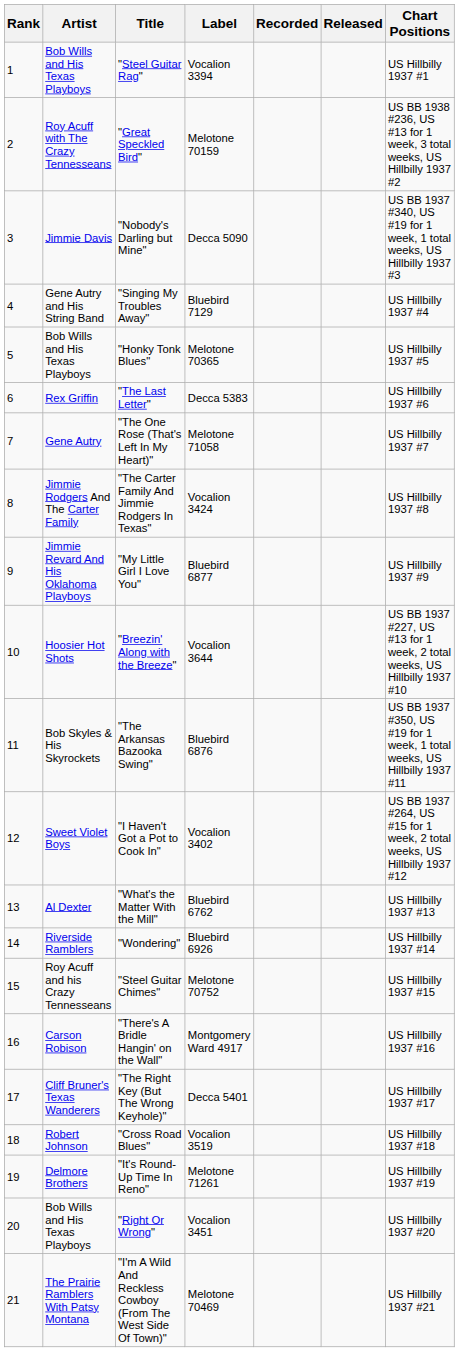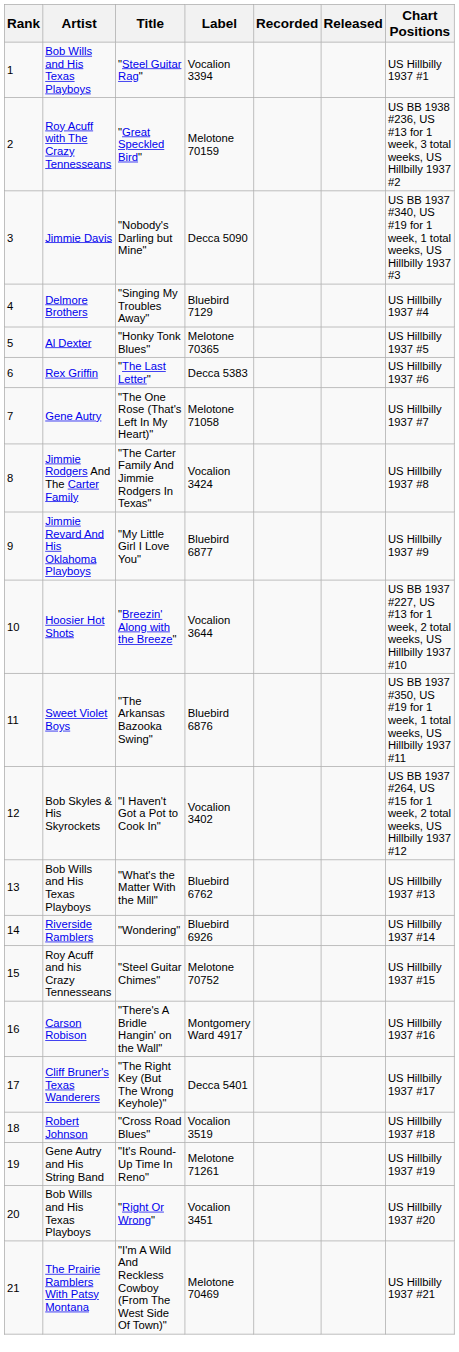"Singing My Troubles Away" | Artist: Gene Autry and His String Band -> Delmore Brothers
"Honky Tonk Blues" | Artist: Bob Wills and His Texas Playboys -> Al Dexter
"The Arkansas Bazooka Swing" | Artist: Bob Skyles & His Skyrockets -> Sweet Violet Boys
"I Haven't Got a Pot to Cook In" | Artist: Sweet Violet Boys -> Bob Skyles & His Skyrockets
"What's the Matter With the Mill" | Artist: Al Dexter -> Bob Wills and His Texas Playboys
"It's Round-Up Time In Reno" | Artist: Delmore Brothers -> Gene Autry and His String Band
